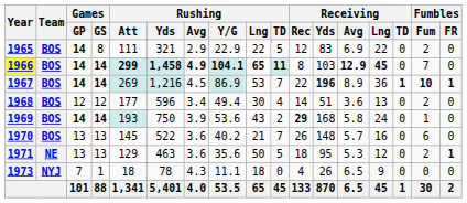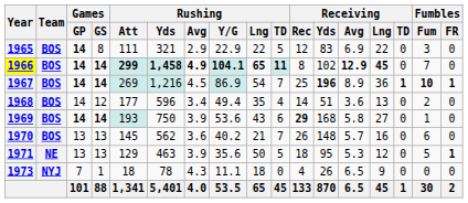1965 | Fumbles / Fum: 2 -> 3
1966 | Receiving / Yds: 103 -> 102
1967 | Rushing / Lng: 53 -> 54
1967 | Receiving / Rec: 22 -> 25
1968 | Games / GP: 12 -> 14
1968 | Rushing / Lng: 30 -> 35
1969 | Rushing / TD: 2 -> 6
1969 | Receiving / Lng: 24 -> 27
1970 | Rushing / Yds: 522 -> 562
1971 | Rushing / Avg: 3.6 -> 3.9
1971 | Fumbles / Fum: 2 -> 5
